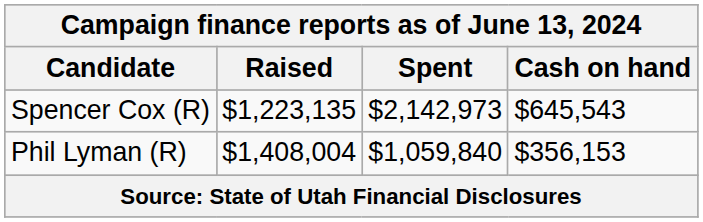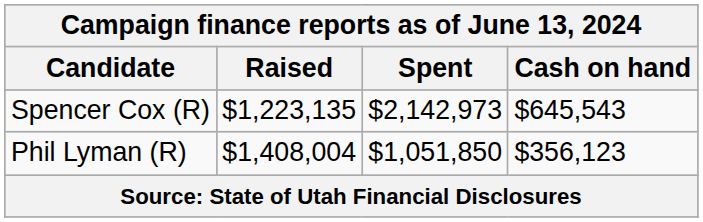Phil Lyman (R) | Spent: $1,059,840 -> $1,051,850
Phil Lyman (R) | Cash on hand: $356,153 -> $356,123
